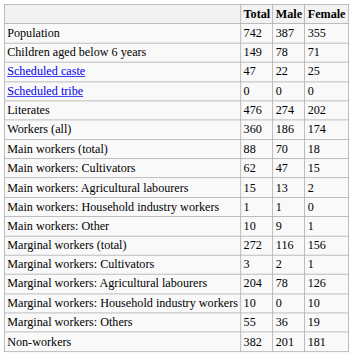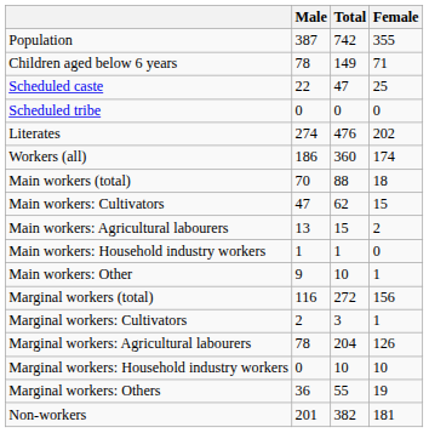columns swapped: Total <-> Male
